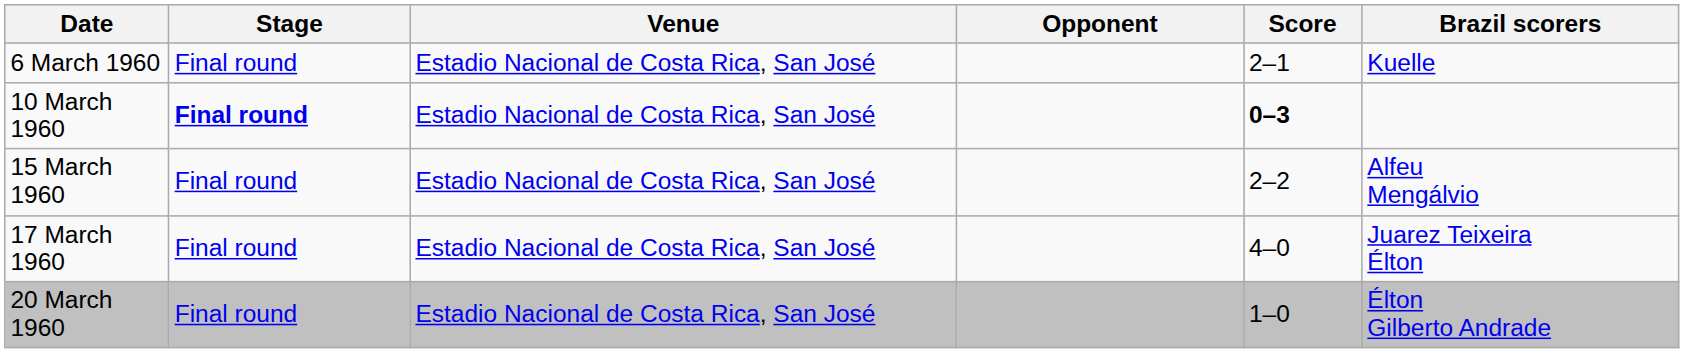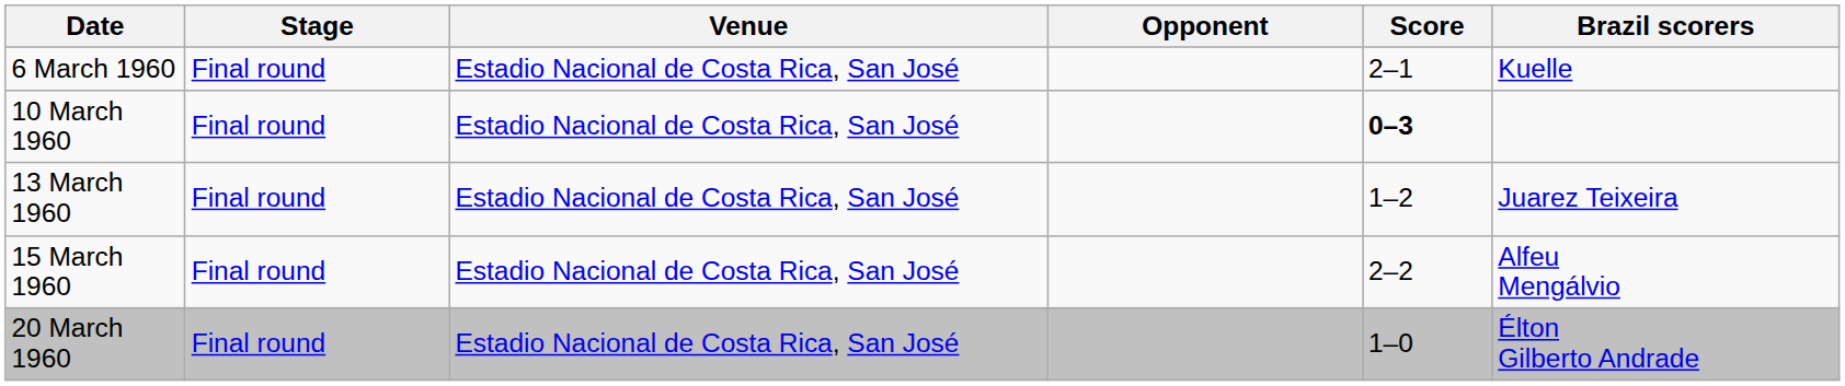10 March 1960 | Stage: bold -> normal
+ row: 13 March 1960 | Final round | Estadio Nacional de Costa Rica, San José | 1–2 | Juarez Teixeira
- row: 17 March 1960 | Final round | Estadio Nacional de Costa Rica, San José | 4–0 | Juarez Teixeira Élton
